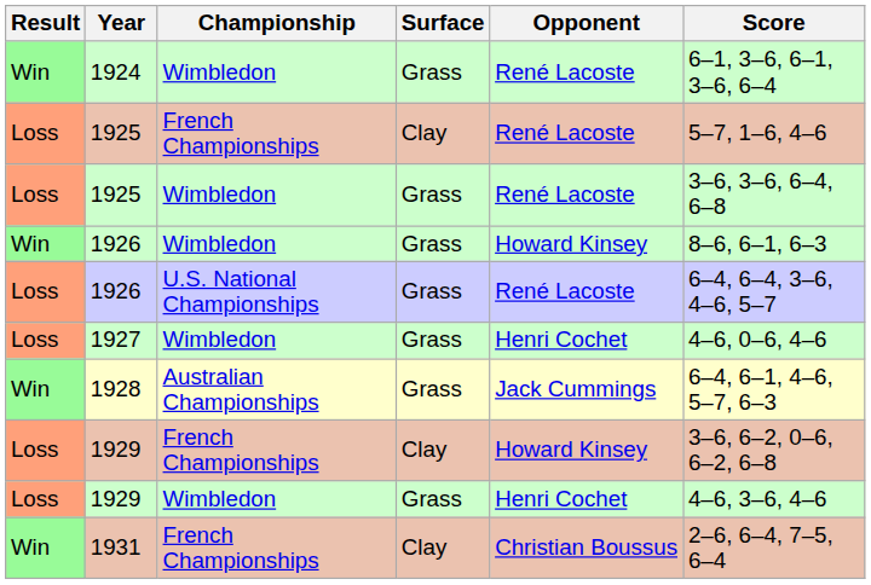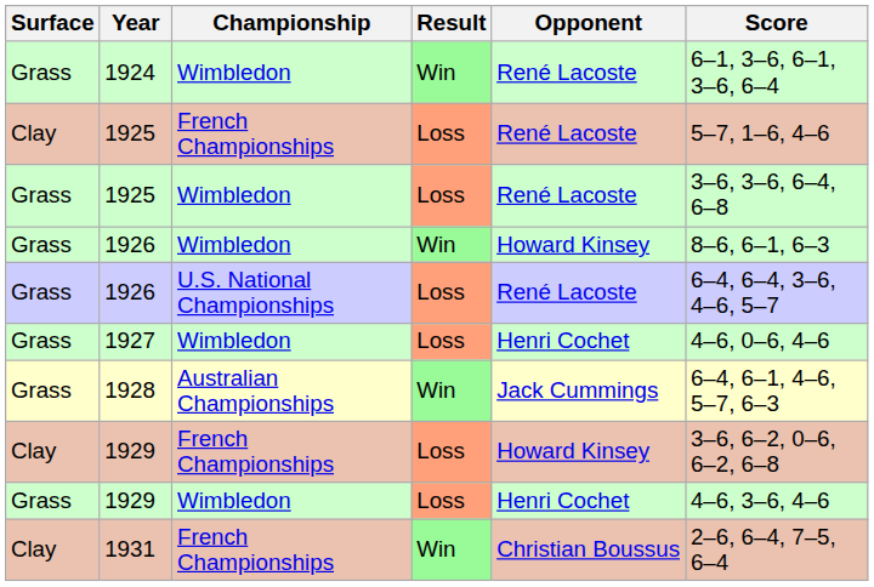columns swapped: Result <-> Surface
